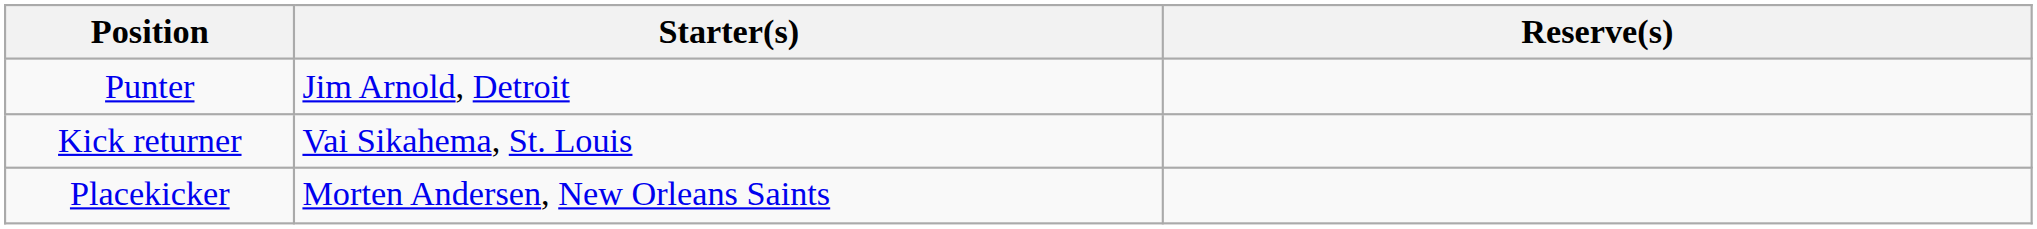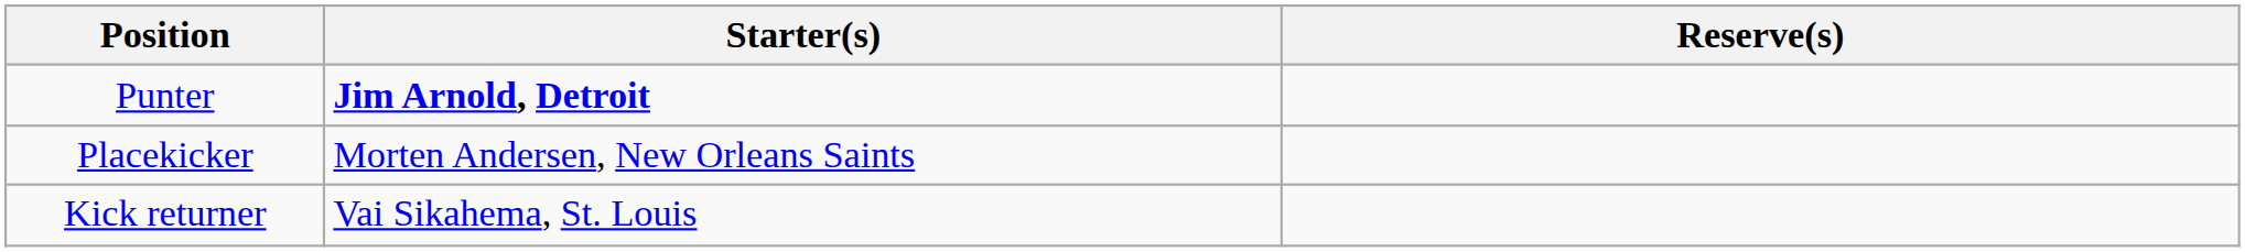Punter | Starter(s): normal -> bold
rows swapped: Placekicker <-> Kick returner
